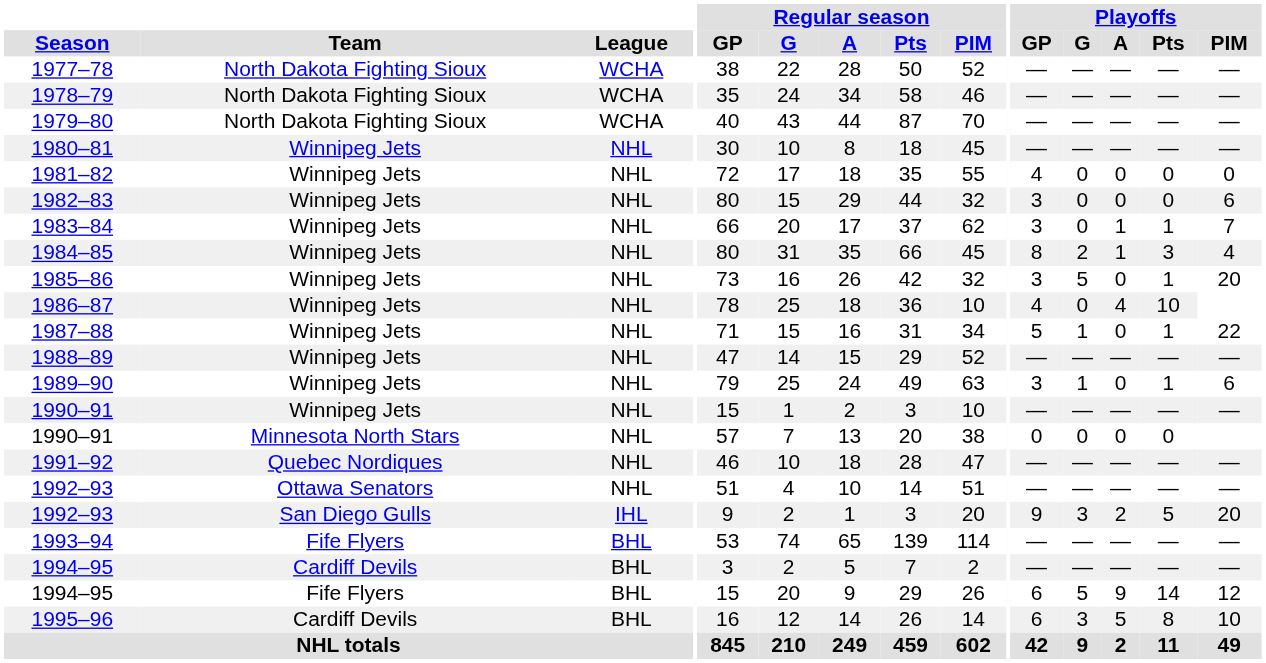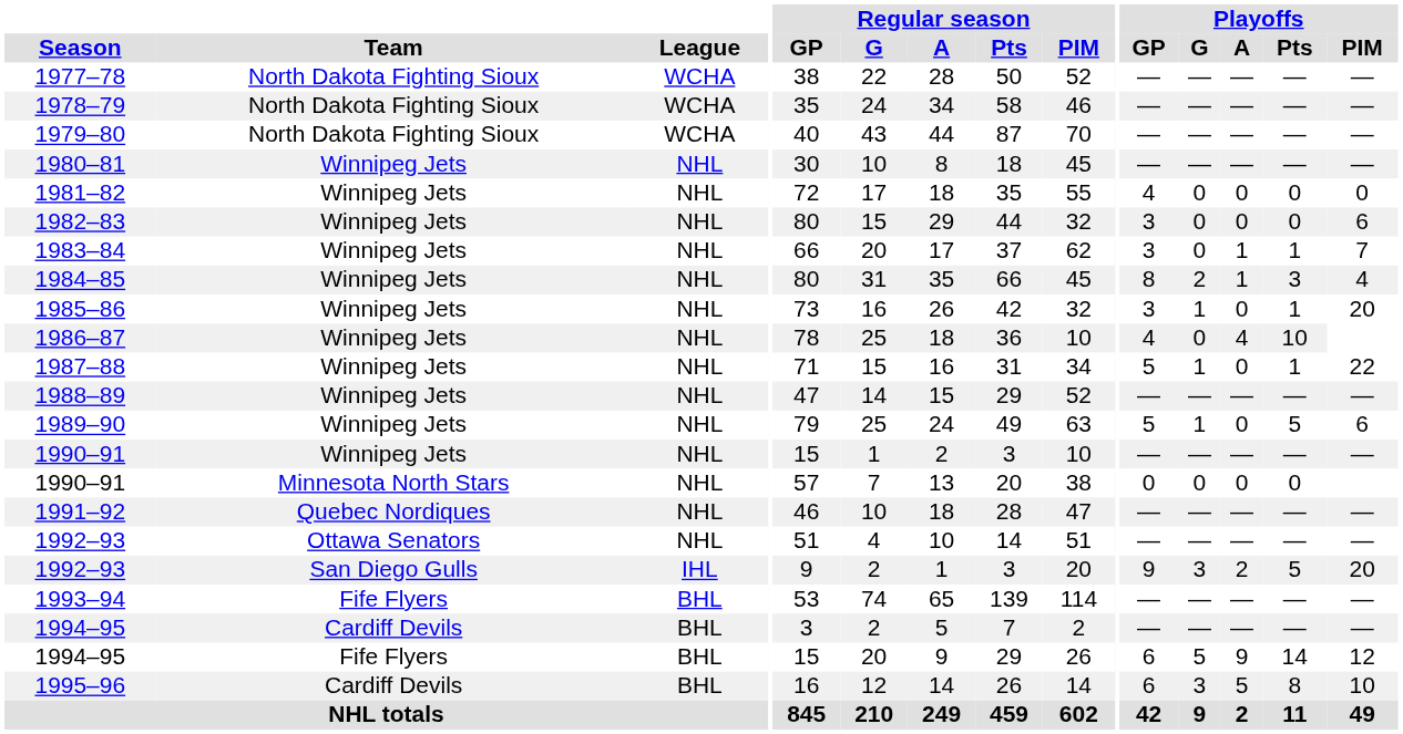1985–86 | Playoffs / G: 5 -> 1
1989–90 | Playoffs / GP: 3 -> 5
1989–90 | Playoffs / Pts: 1 -> 5
